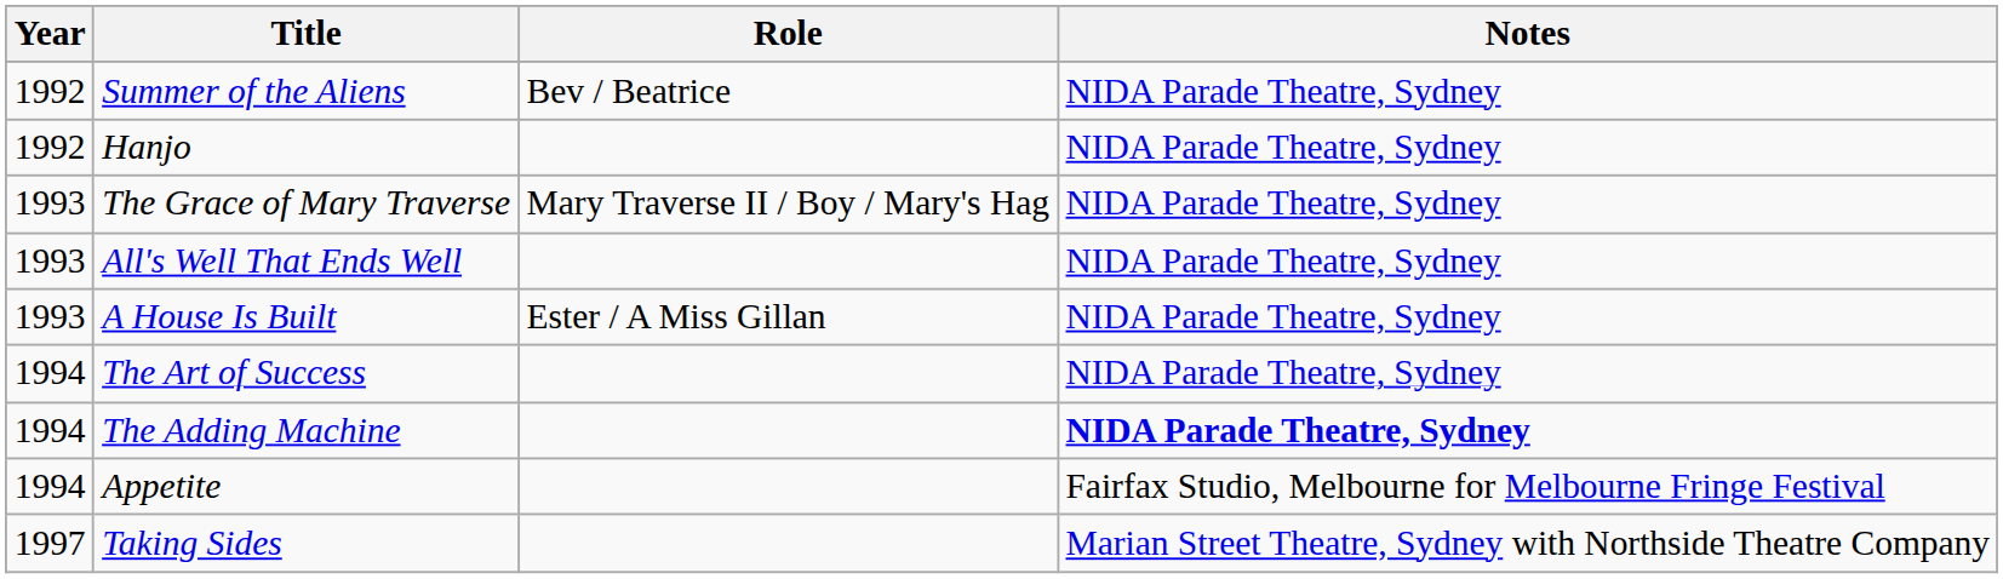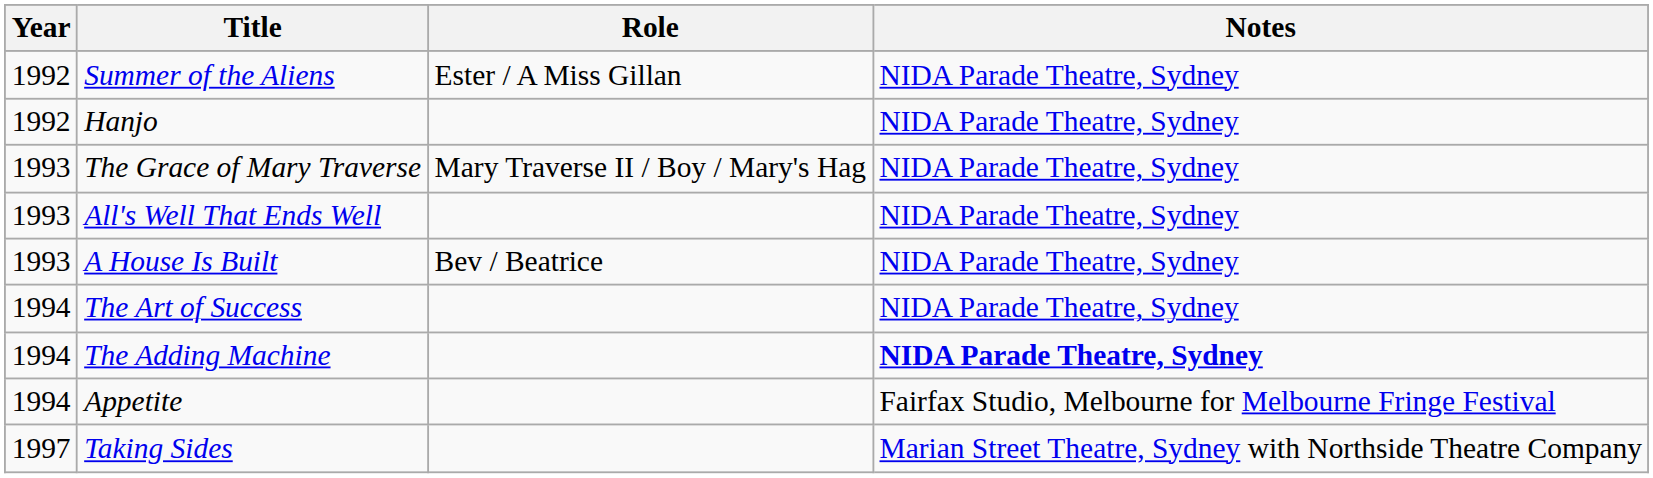Summer of the Aliens | Role: Bev / Beatrice -> Ester / A Miss Gillan
A House Is Built | Role: Ester / A Miss Gillan -> Bev / Beatrice
